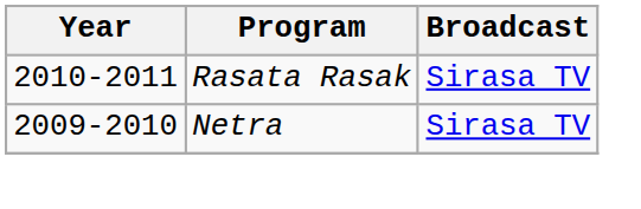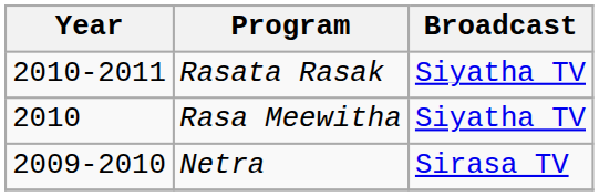Rasata Rasak | Broadcast: Sirasa TV -> Siyatha TV
+ row: 2010 | Rasa Meewitha | Siyatha TV
